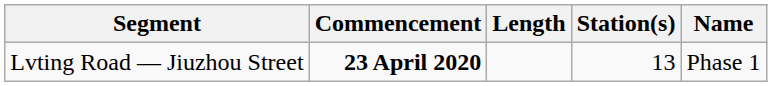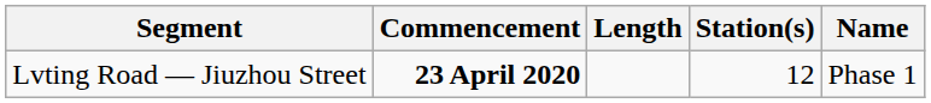Lvting Road — Jiuzhou Street | Station(s): 13 -> 12
